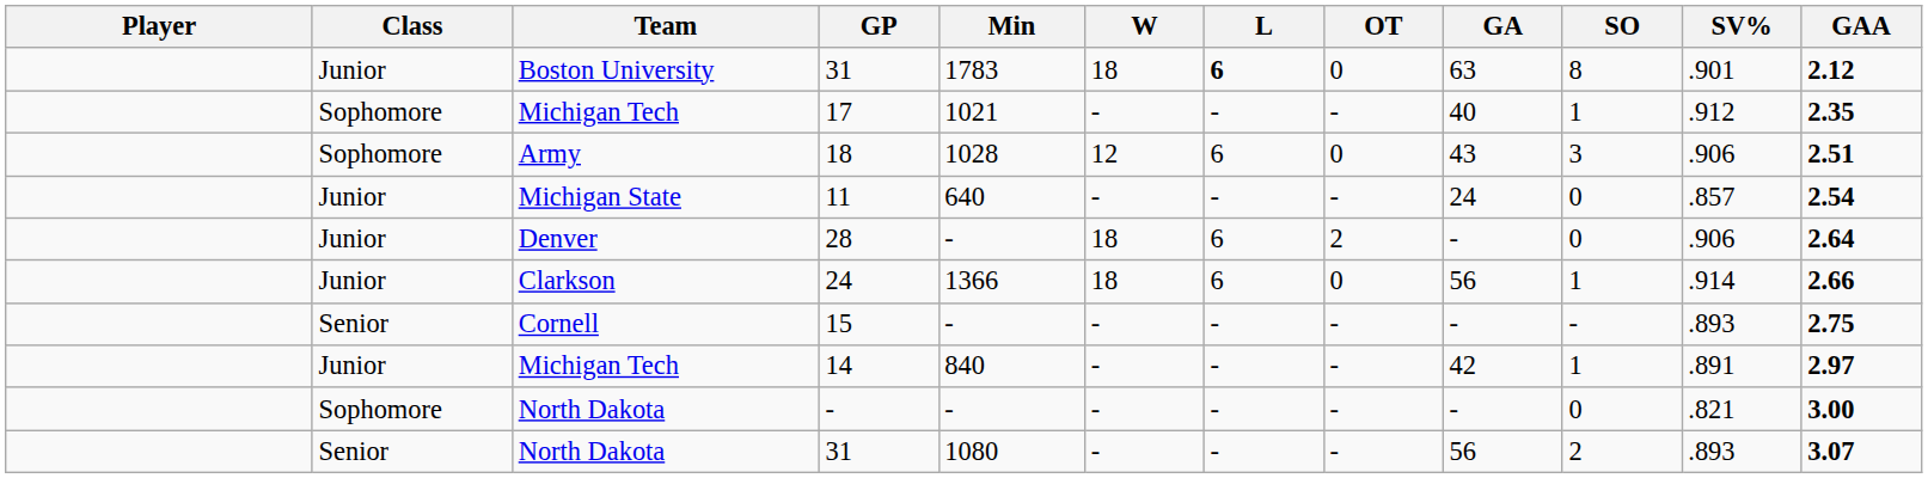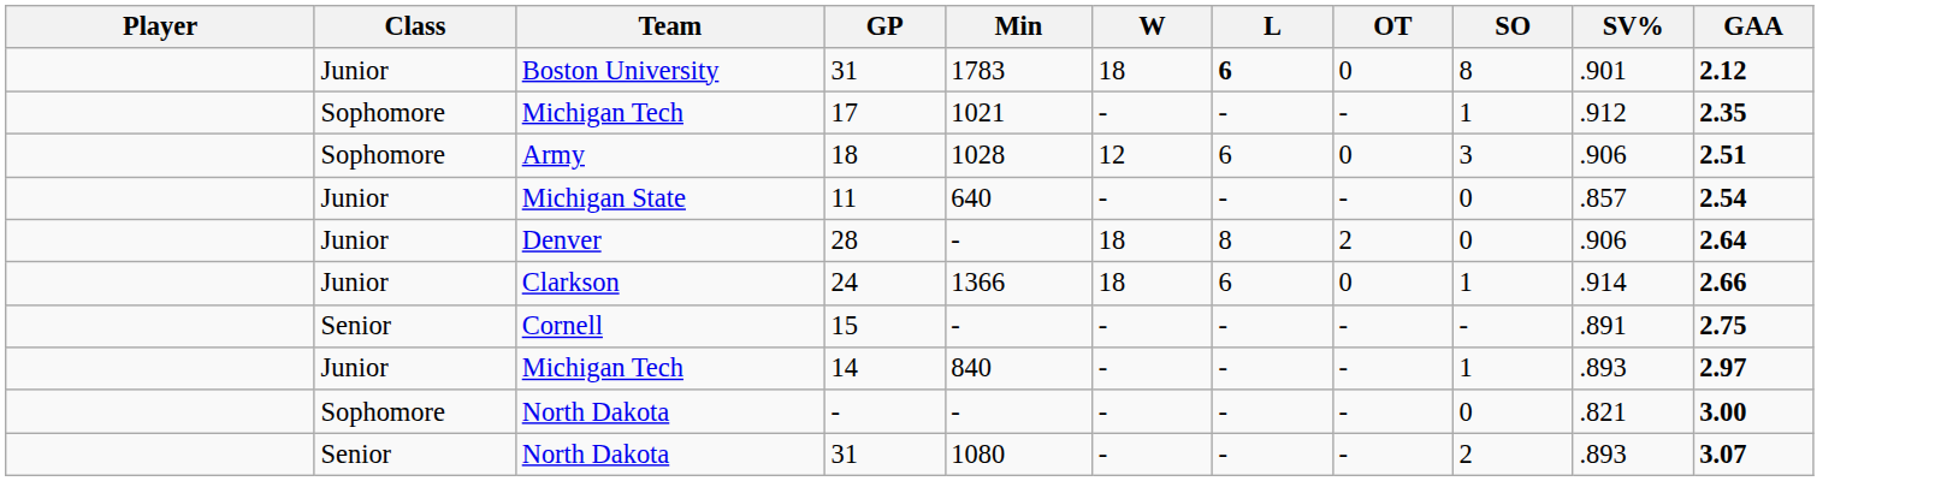- column: GA | 63 | 40 | 43 | 24 | - | 56 | - | 42 | - | 56
28 | L: 6 -> 8
15 | SV%: .893 -> .891
14 | SV%: .891 -> .893
